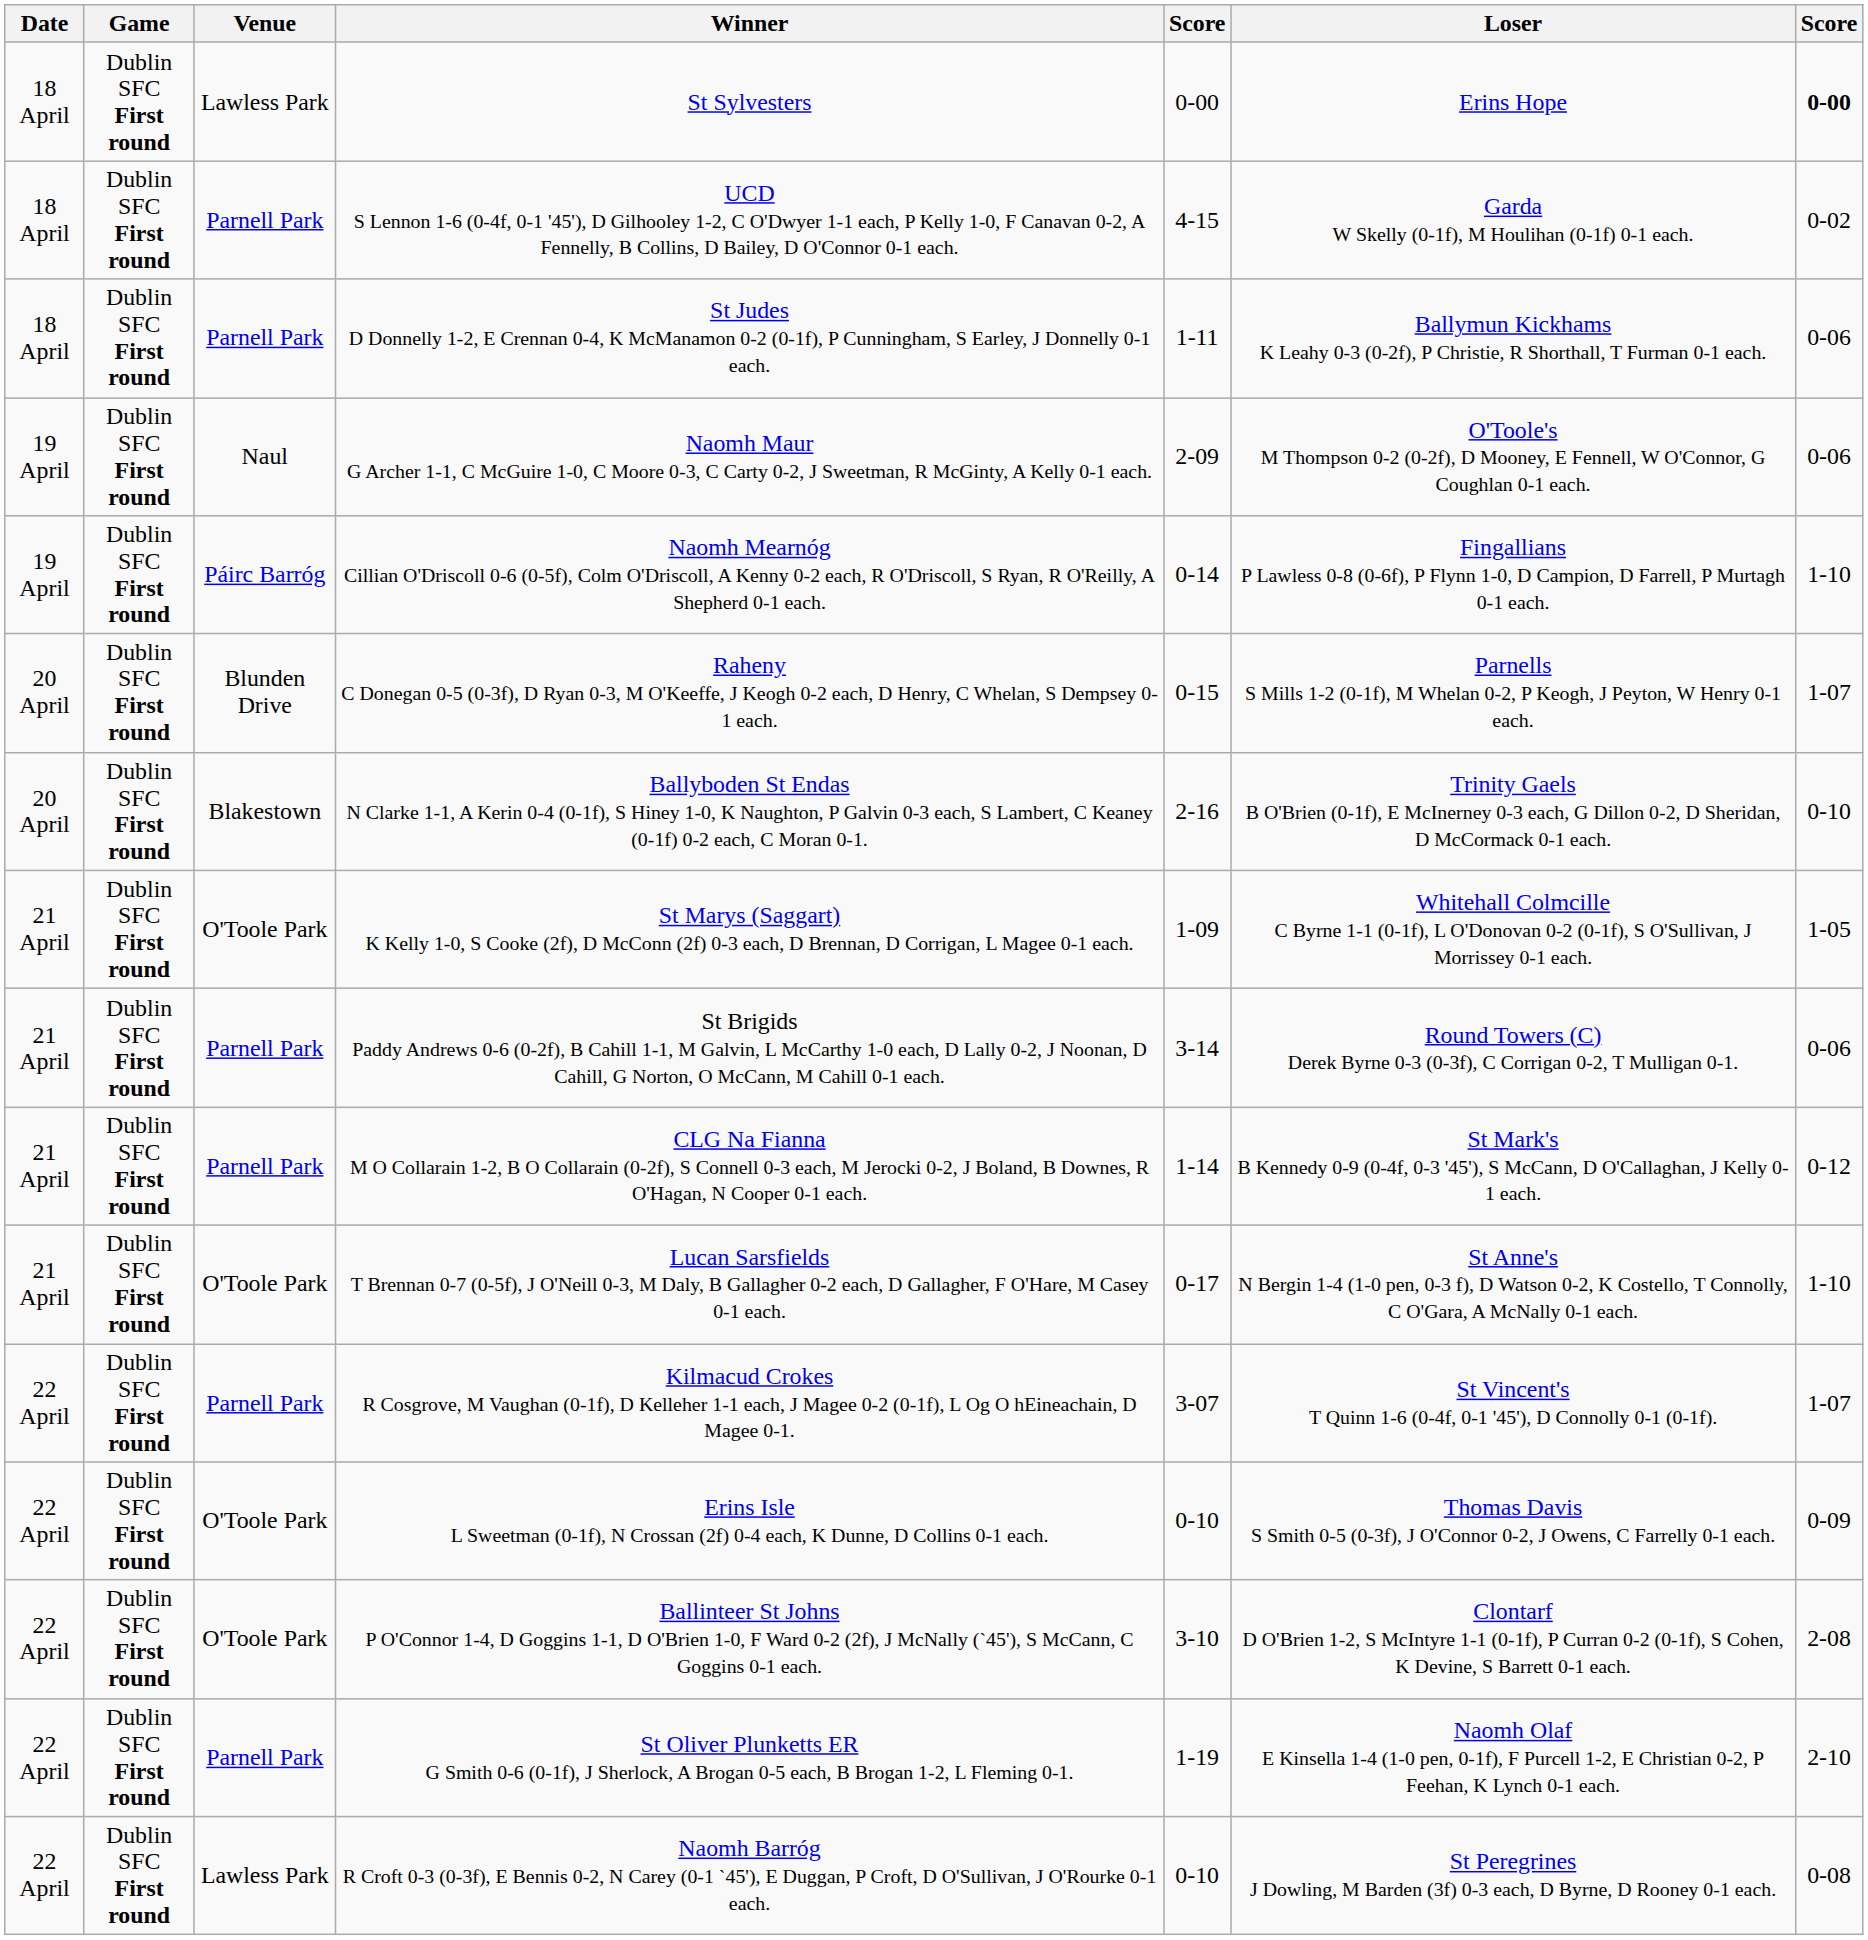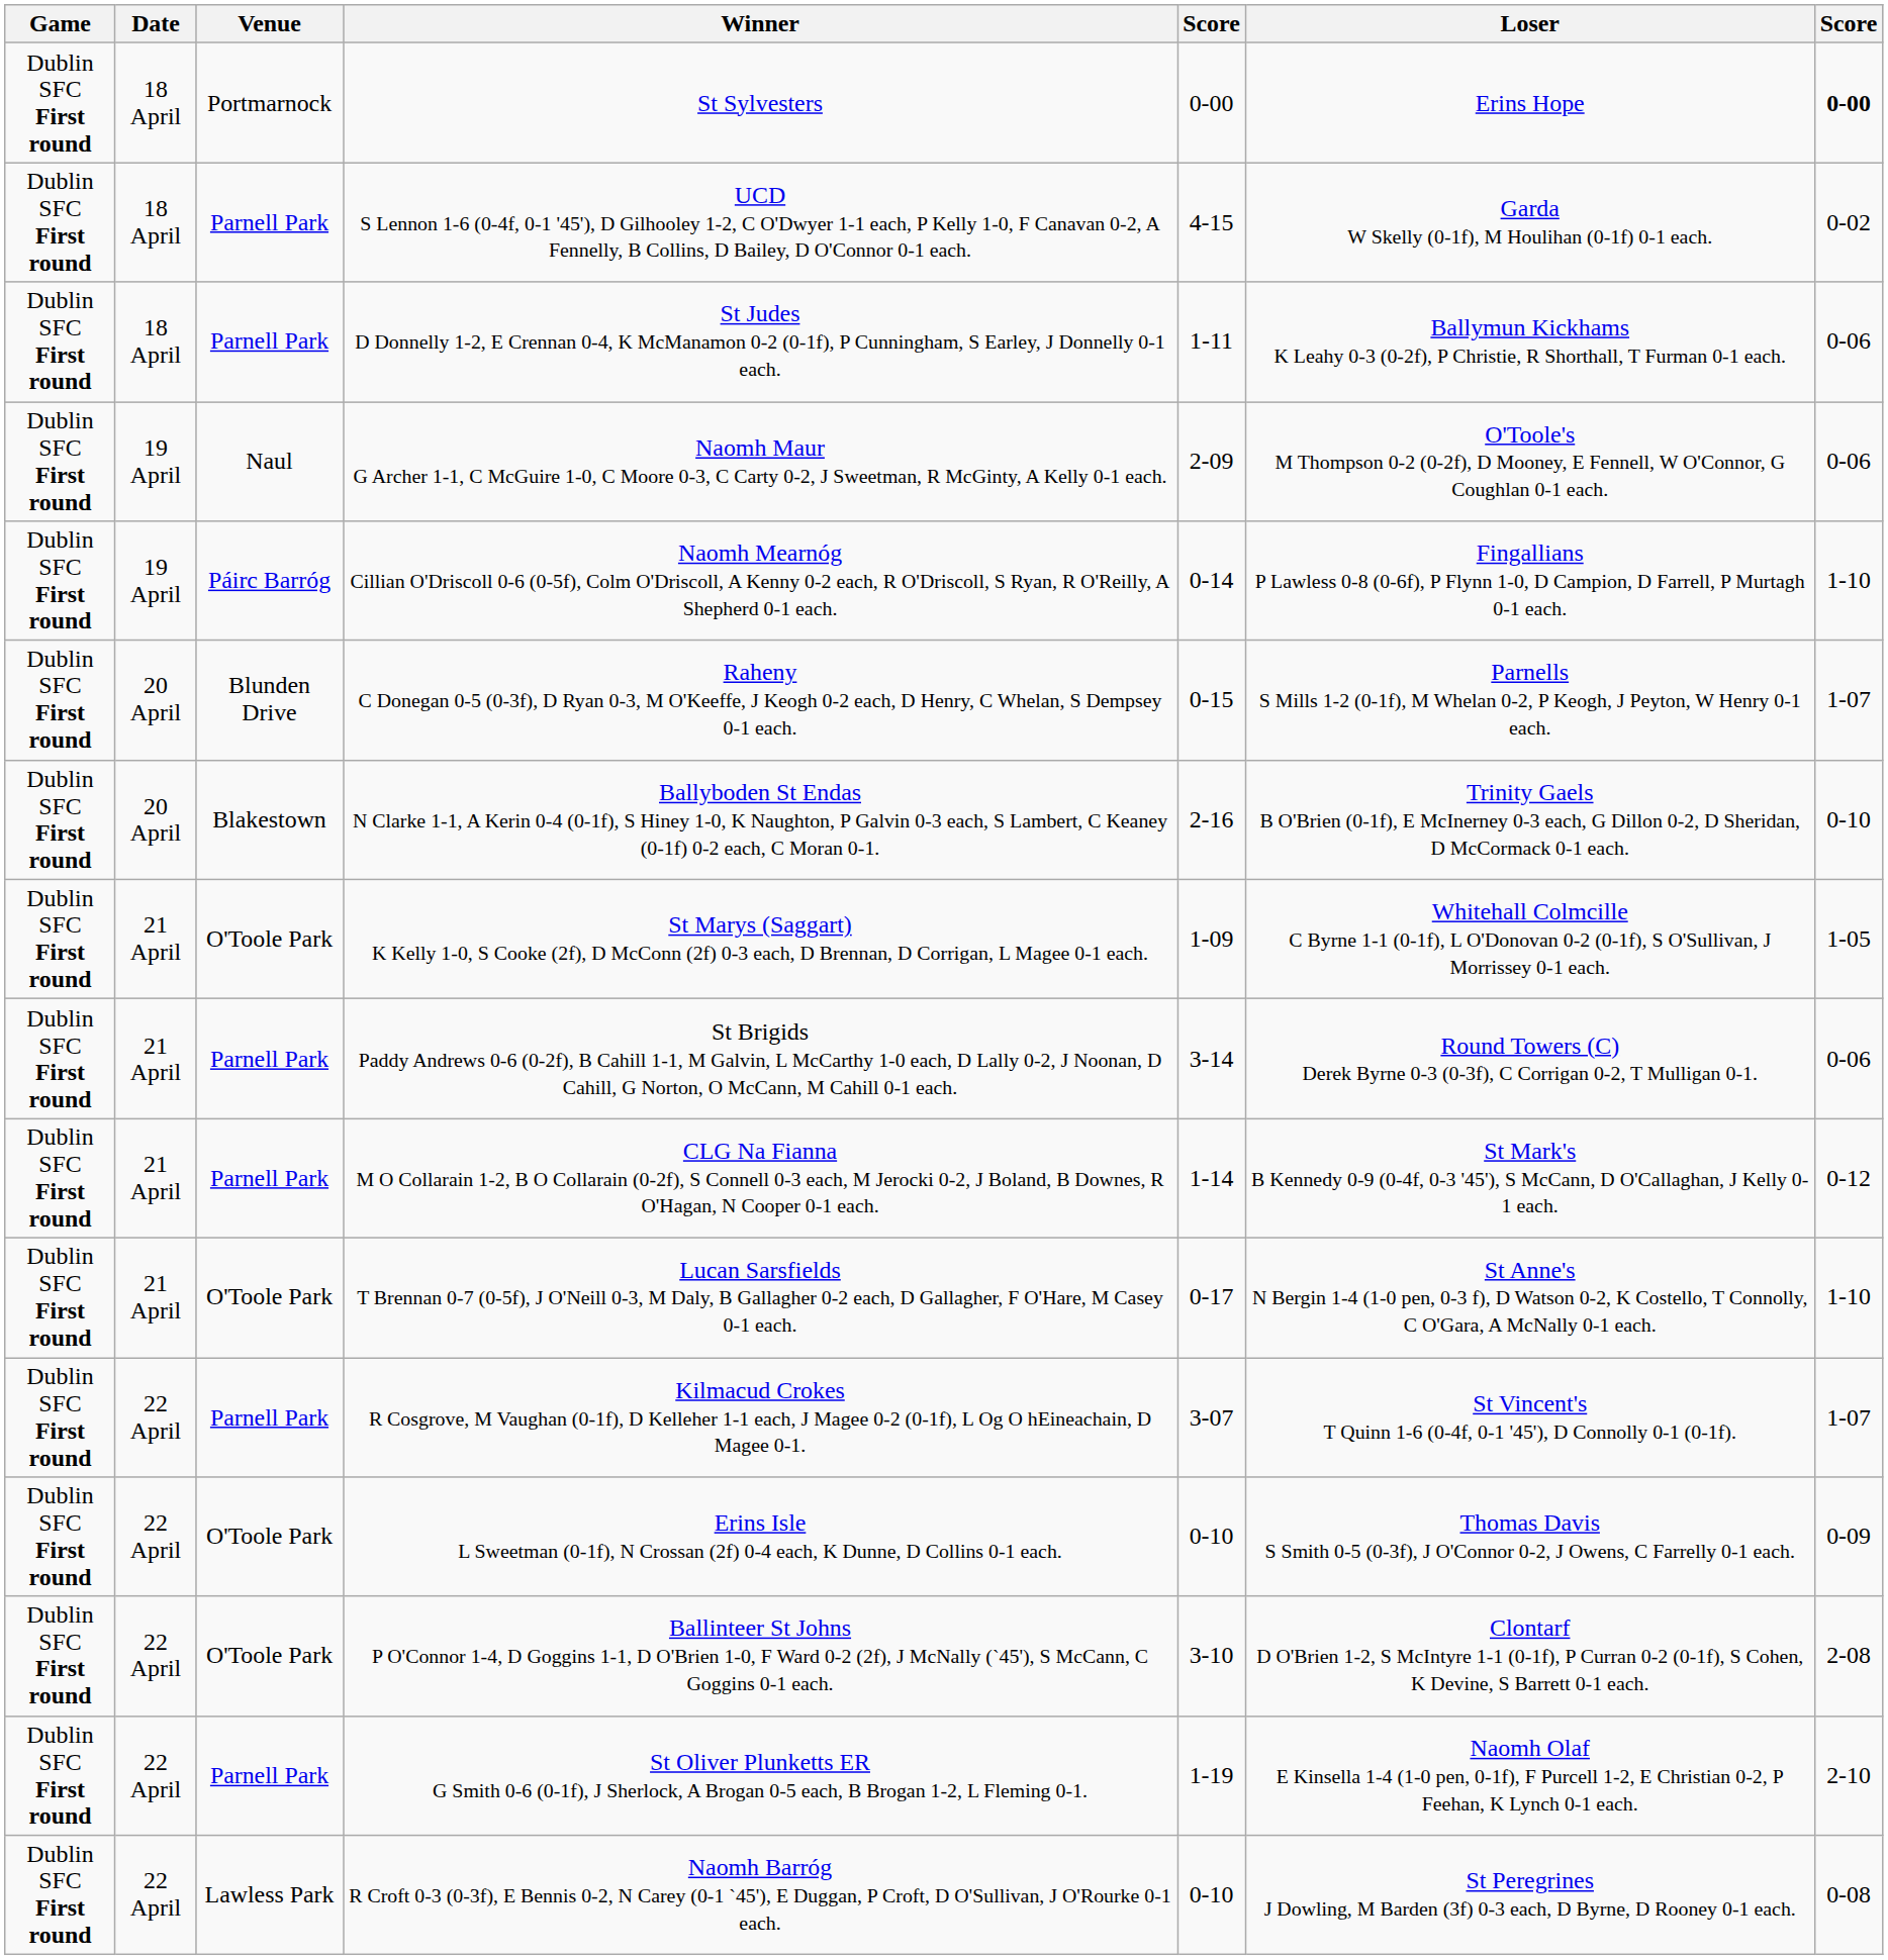columns swapped: Game <-> Date
St Sylvesters | Venue: Lawless Park -> Portmarnock
